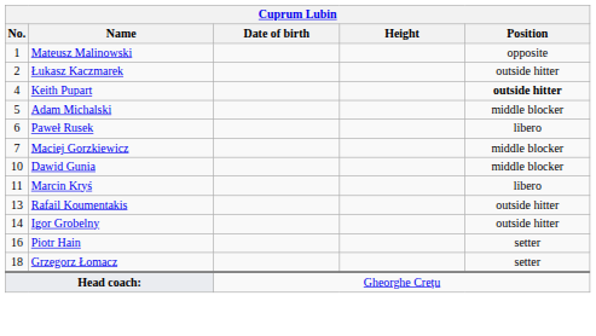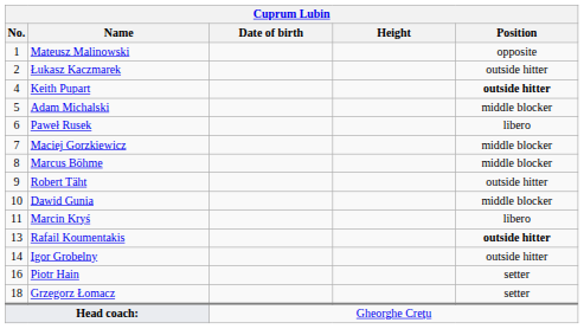+ row: 8 | Marcus Böhme | middle blocker
+ row: 9 | Robert Täht | outside hitter
Rafail Koumentakis | Position: normal -> bold
